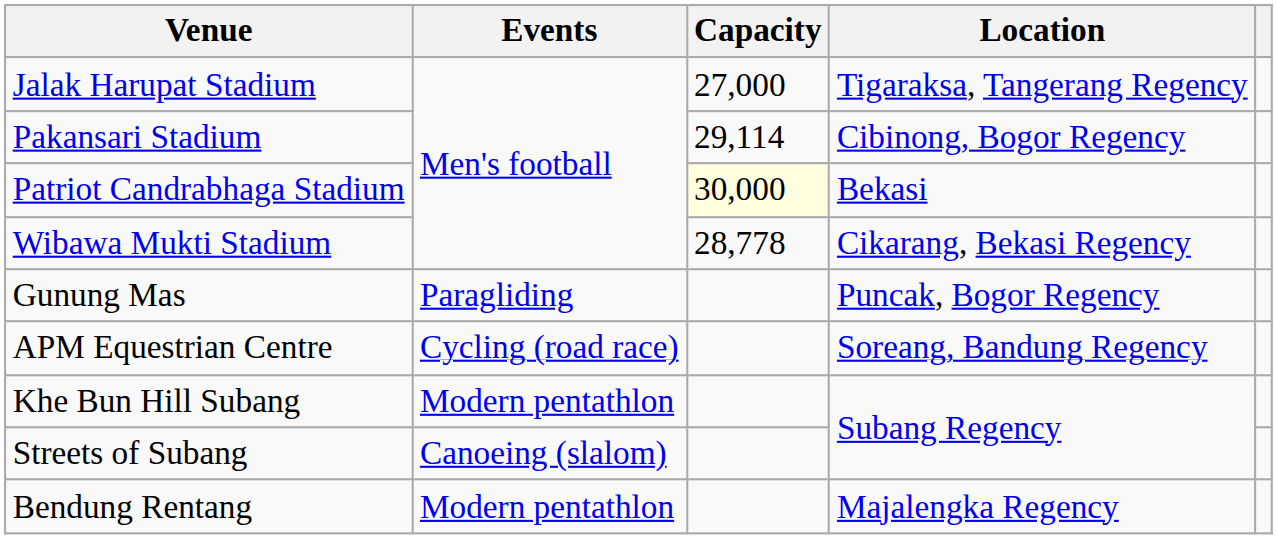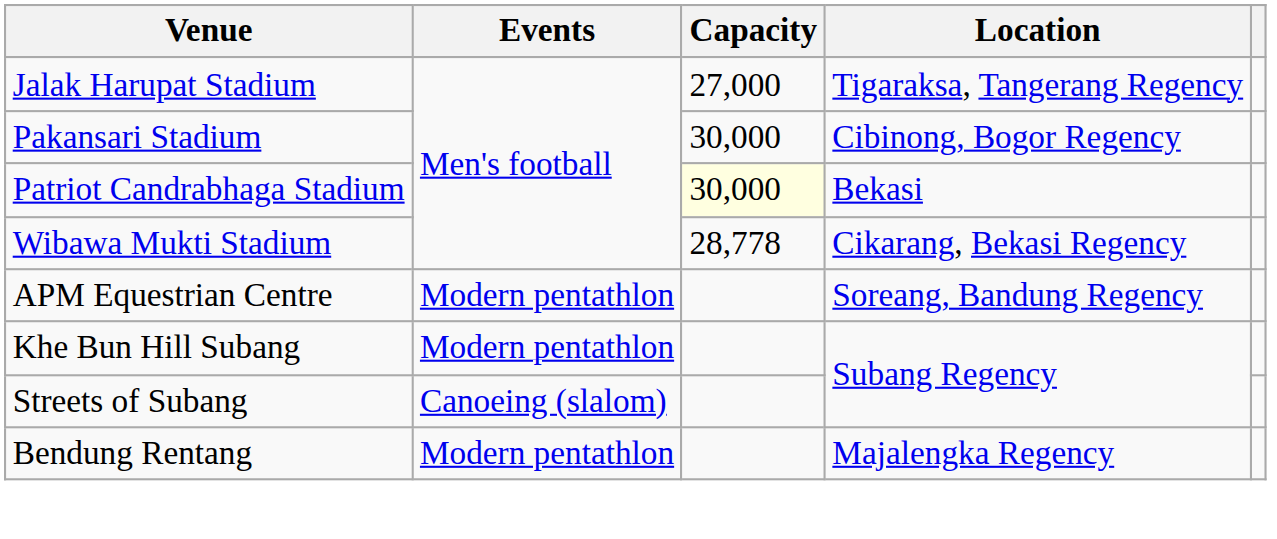Pakansari Stadium | Capacity: 29,114 -> 30,000
- row: Gunung Mas | Paragliding | Puncak, Bogor Regency
APM Equestrian Centre | Events: Cycling (road race) -> Modern pentathlon
